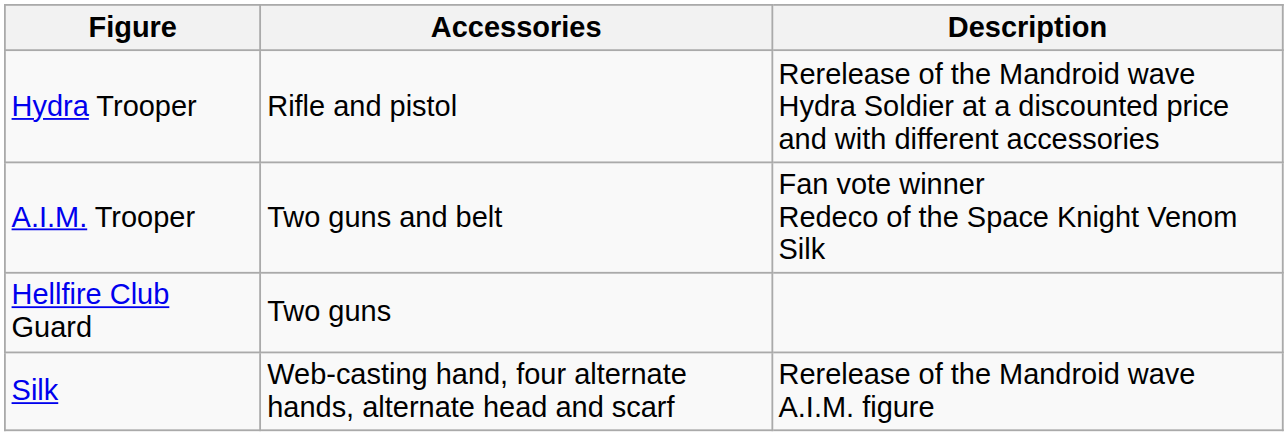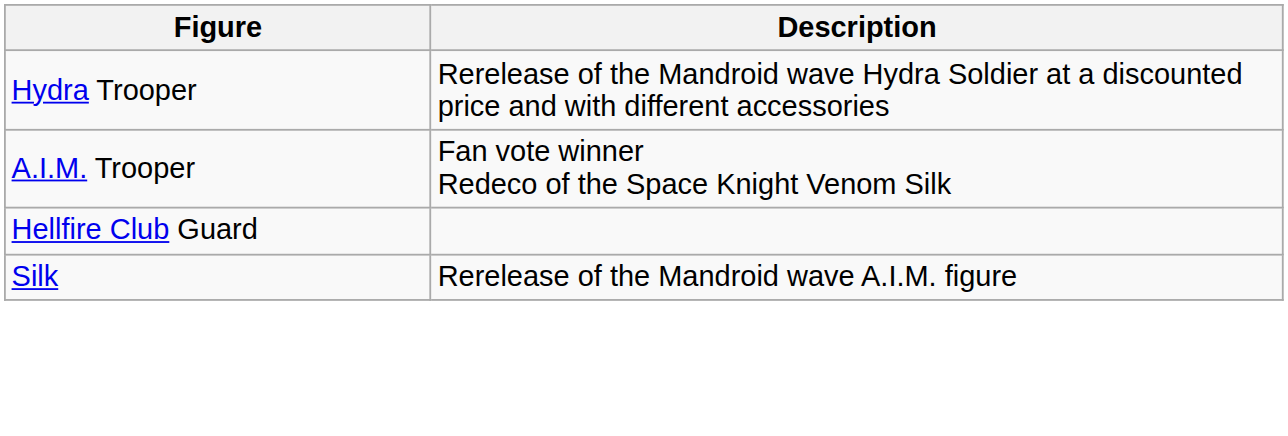- column: Accessories | Rifle and pistol | Two guns and belt | Two guns | Web-casting hand, four alternate hands, alternate head and scarf
